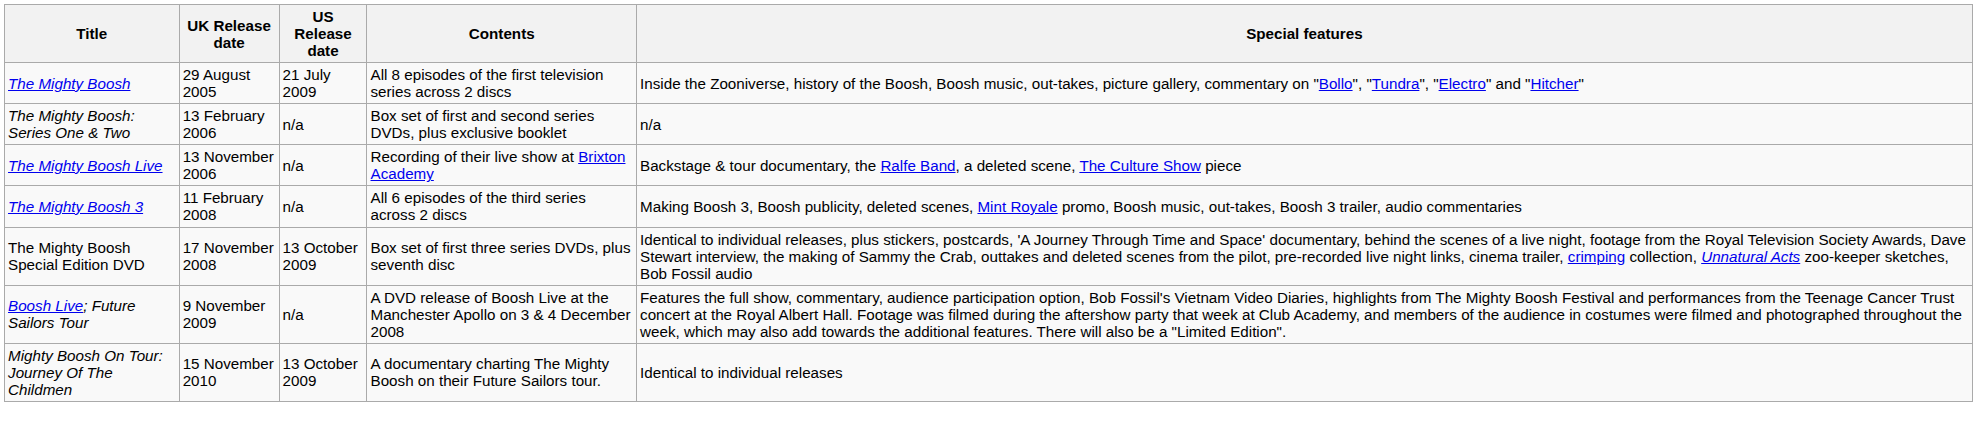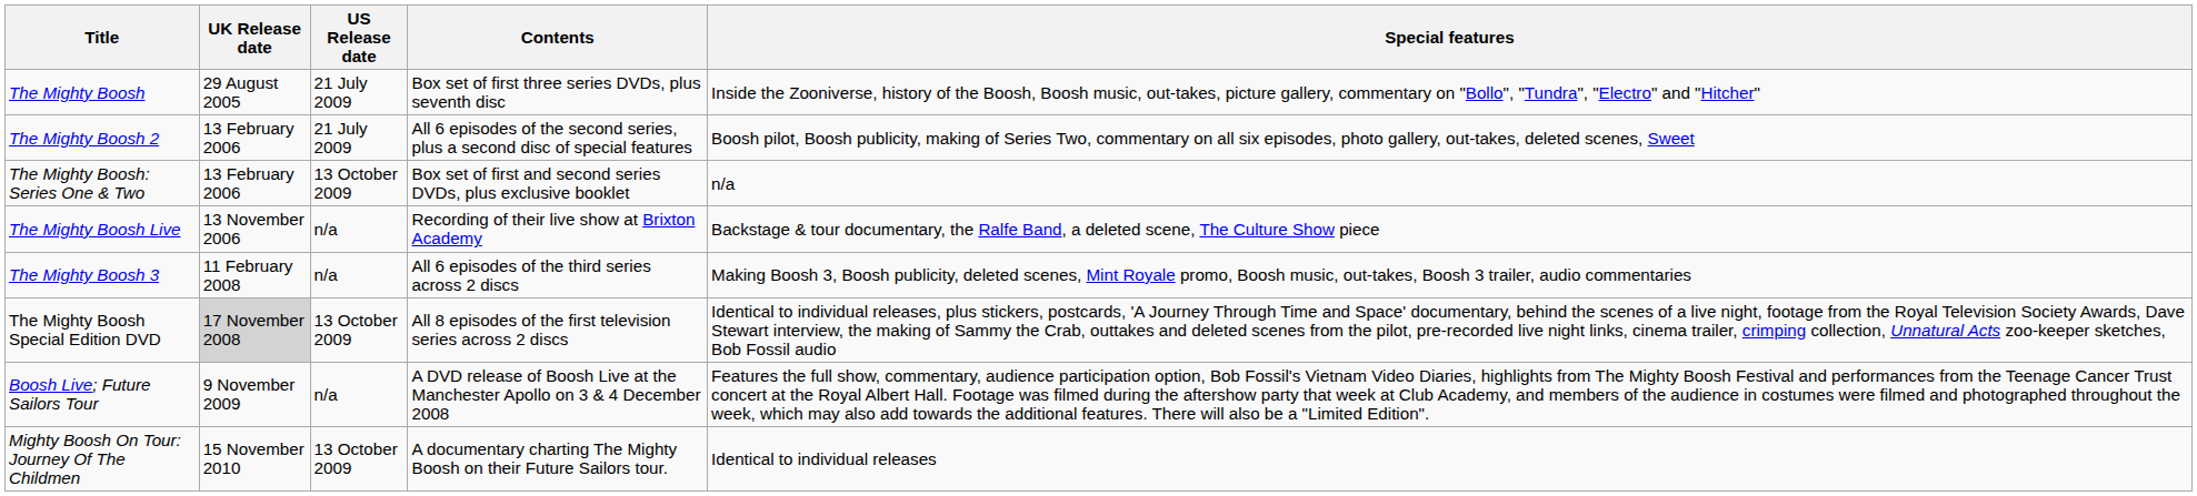The Mighty Boosh | Contents: All 8 episodes of the first television series across 2 discs -> Box set of first three series DVDs, plus seventh disc
+ row: The Mighty Boosh 2 | 13 February 2006 | 21 July 2009 | All 6 episodes of the second series, plus a second disc of special features | Boosh pilot, Boosh publicity, making of Series Two, commentary on all six episodes, photo gallery, out-takes, deleted scenes, Sweet
The Mighty Boosh: Series One & Two | US Release date: n/a -> 13 October 2009
The Mighty Boosh Special Edition DVD | UK Release date: no background -> lightgrey background
The Mighty Boosh Special Edition DVD | Contents: Box set of first three series DVDs, plus seventh disc -> All 8 episodes of the first television series across 2 discs
